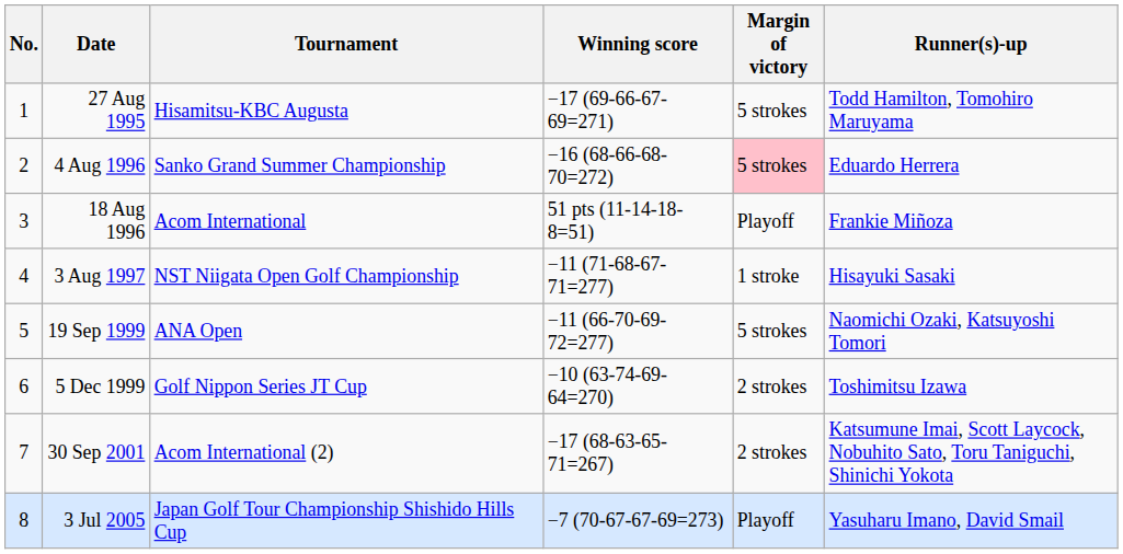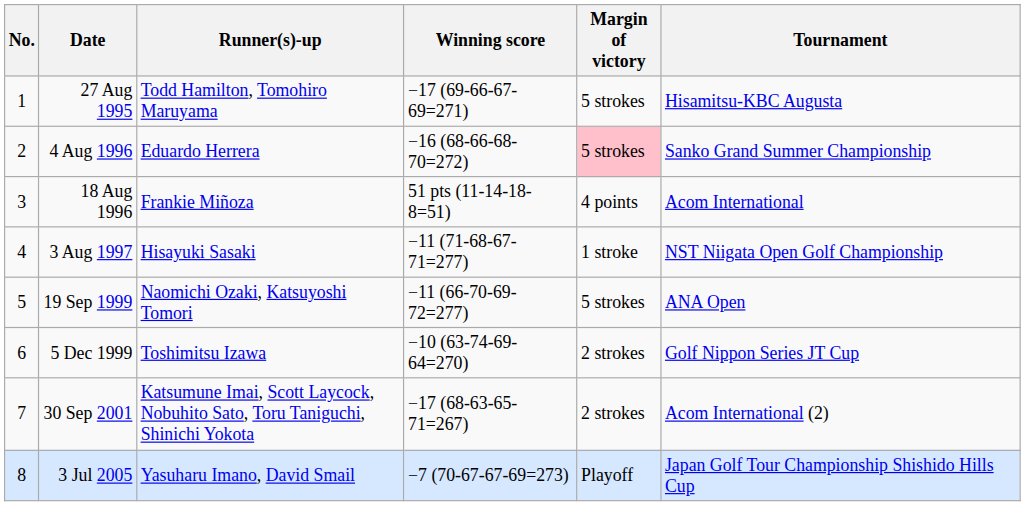columns swapped: Tournament <-> Runner(s)-up
18 Aug 1996 | Margin of victory: Playoff -> 4 points
